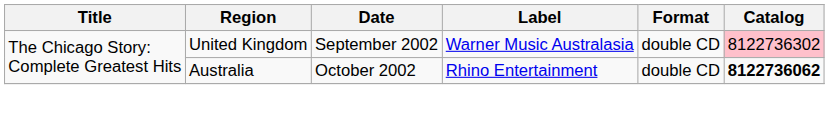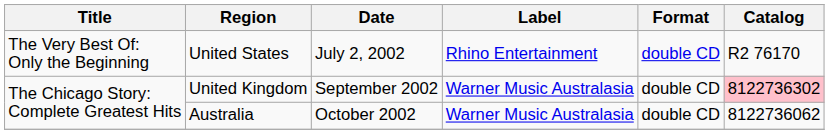+ row: The Very Best Of: Only the Beginning | United States | July 2, 2002 | Rhino Entertainment | double CD | R2 76170
Australia | Label: Rhino Entertainment -> Warner Music Australasia
Australia | Catalog: bold -> normal
